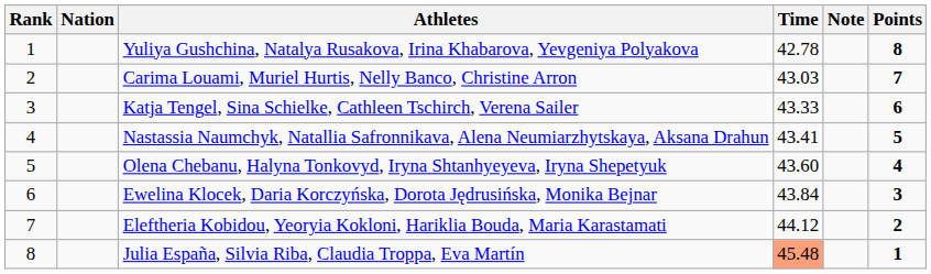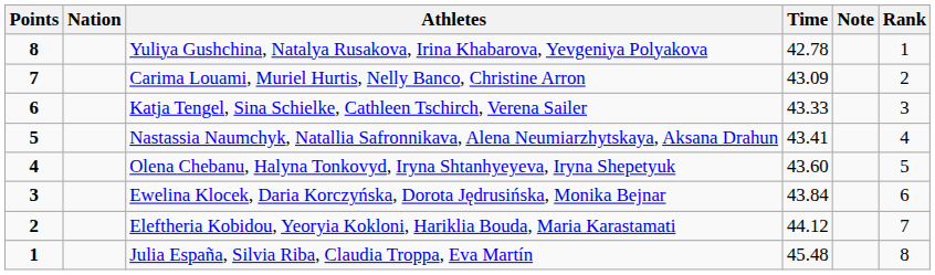columns swapped: Rank <-> Points
Carima Louami, Muriel Hurtis, Nelly Banco, Christine Arron | Time: 43.03 -> 43.09
Julia España, Silvia Riba, Claudia Troppa, Eva Martín | Time: lightsalmon background -> no background
